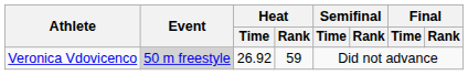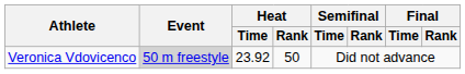Veronica Vdovicenco | Heat / Time: 26.92 -> 23.92
Veronica Vdovicenco | Heat / Rank: 59 -> 50
